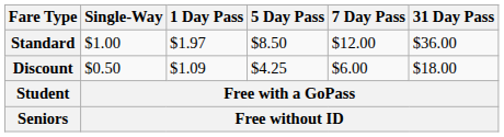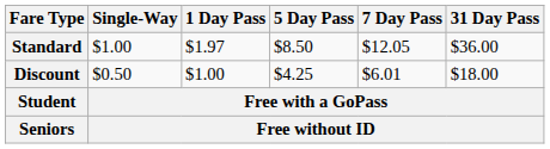Standard | 7 Day Pass: $12.00 -> $12.05
Discount | 1 Day Pass: $1.09 -> $1.00
Discount | 7 Day Pass: $6.00 -> $6.01
